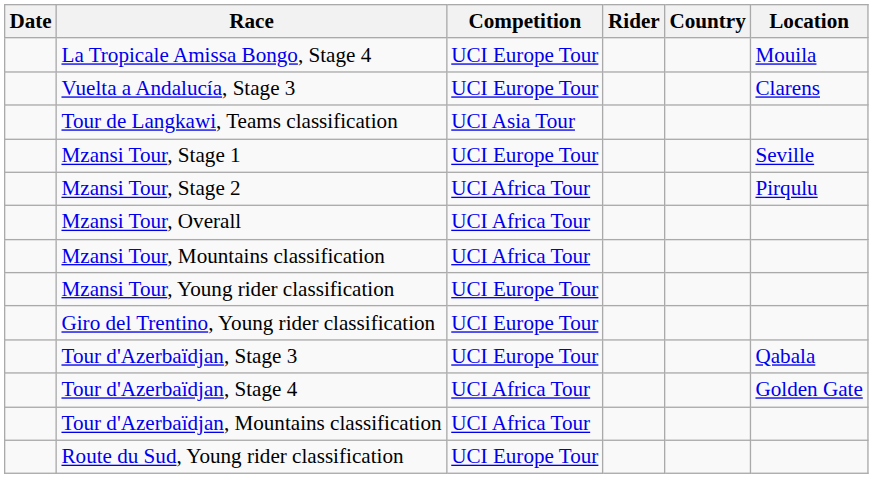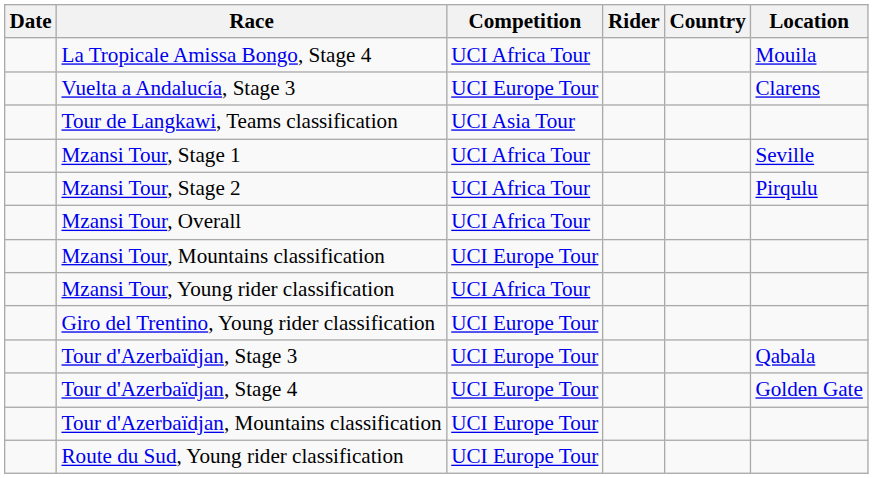La Tropicale Amissa Bongo, Stage 4 | Competition: UCI Europe Tour -> UCI Africa Tour
Mzansi Tour, Stage 1 | Competition: UCI Europe Tour -> UCI Africa Tour
Mzansi Tour, Mountains classification | Competition: UCI Africa Tour -> UCI Europe Tour
Mzansi Tour, Young rider classification | Competition: UCI Europe Tour -> UCI Africa Tour
Tour d'Azerbaïdjan, Stage 4 | Competition: UCI Africa Tour -> UCI Europe Tour
Tour d'Azerbaïdjan, Mountains classification | Competition: UCI Africa Tour -> UCI Europe Tour
